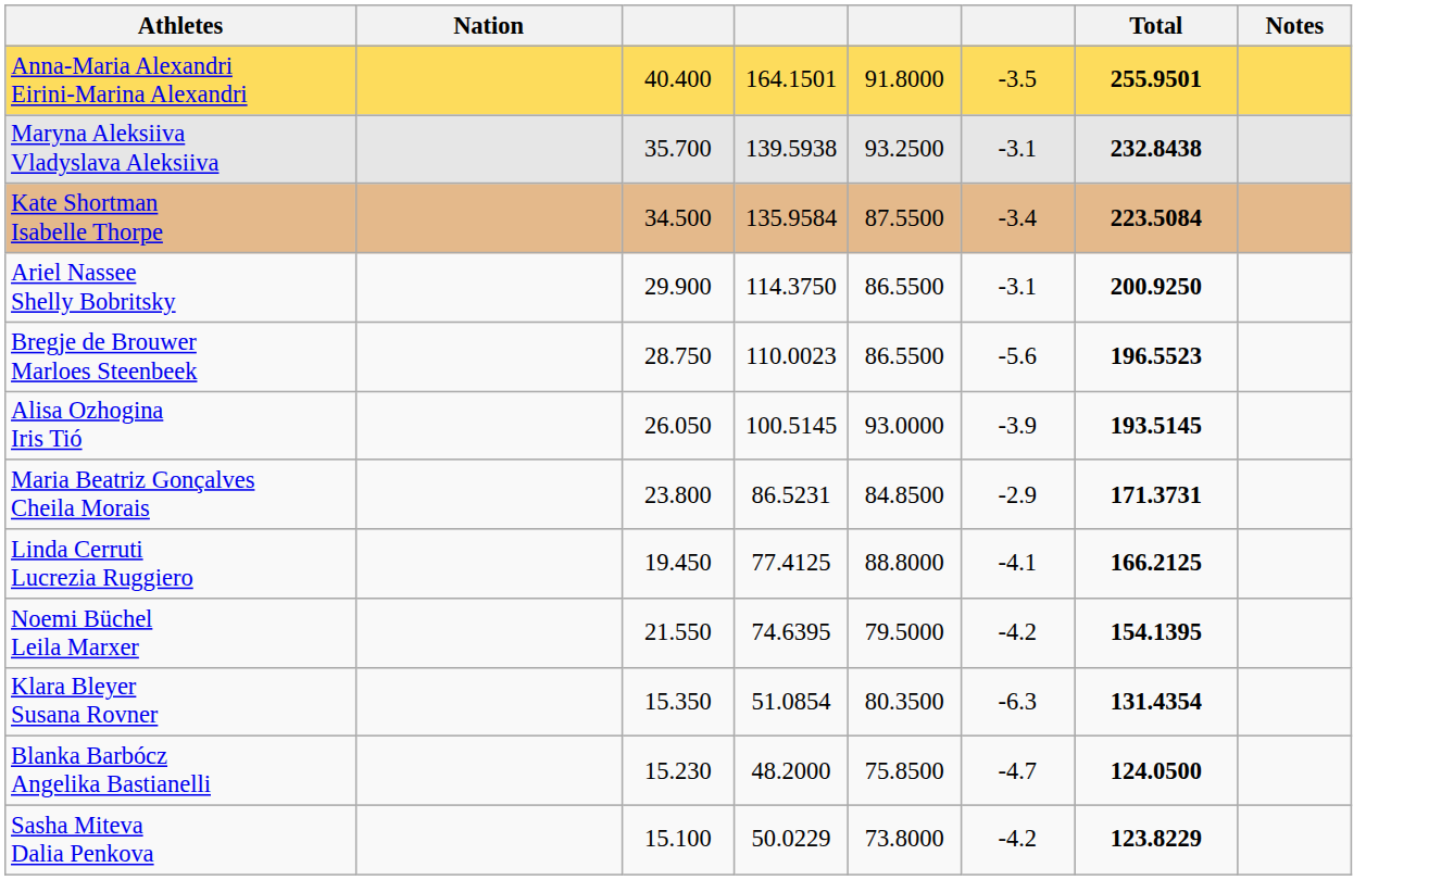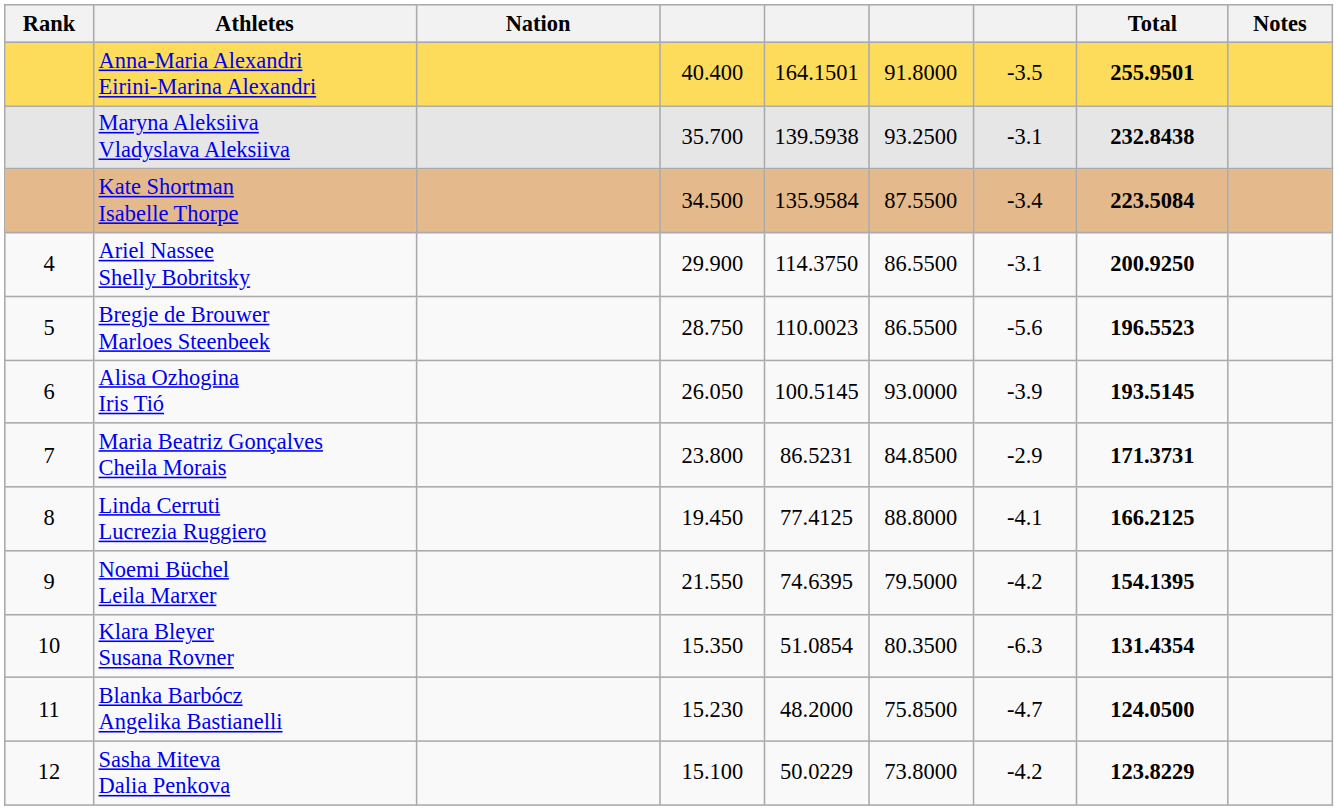+ column: Rank | 4 | 5 | 6 | 7 | 8 | 9 | 10 | 11 | 12
